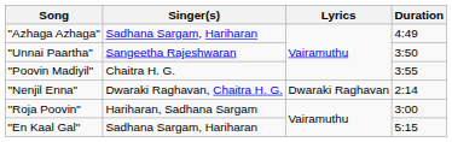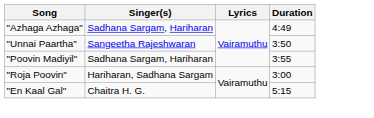"Poovin Madiyil" | Singer(s): Chaitra H. G. -> Sadhana Sargam, Hariharan
- row: "Nenjil Enna" | Dwaraki Raghavan, Chaitra H. G. | Dwaraki Raghavan | 2:14
"En Kaal Gal" | Singer(s): Sadhana Sargam, Hariharan -> Chaitra H. G.
